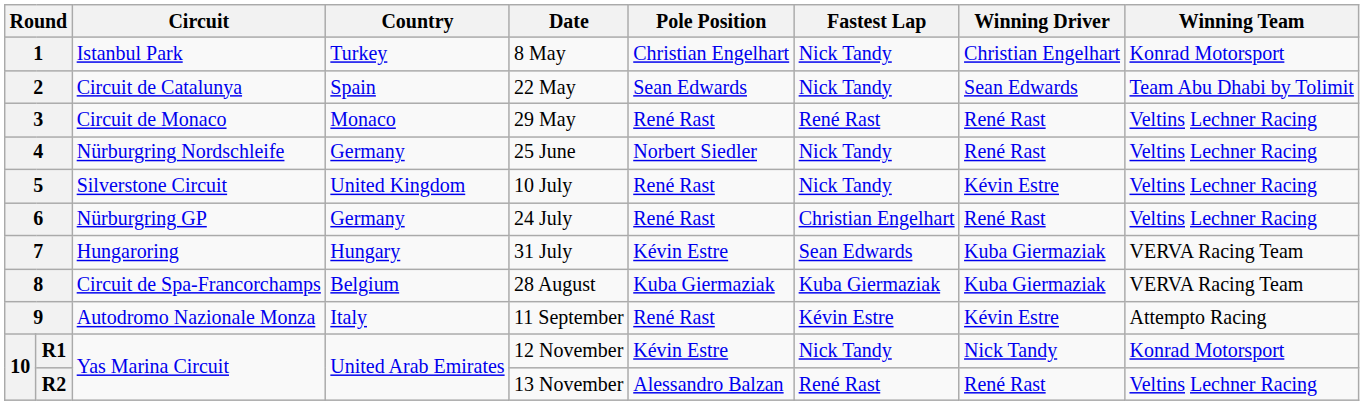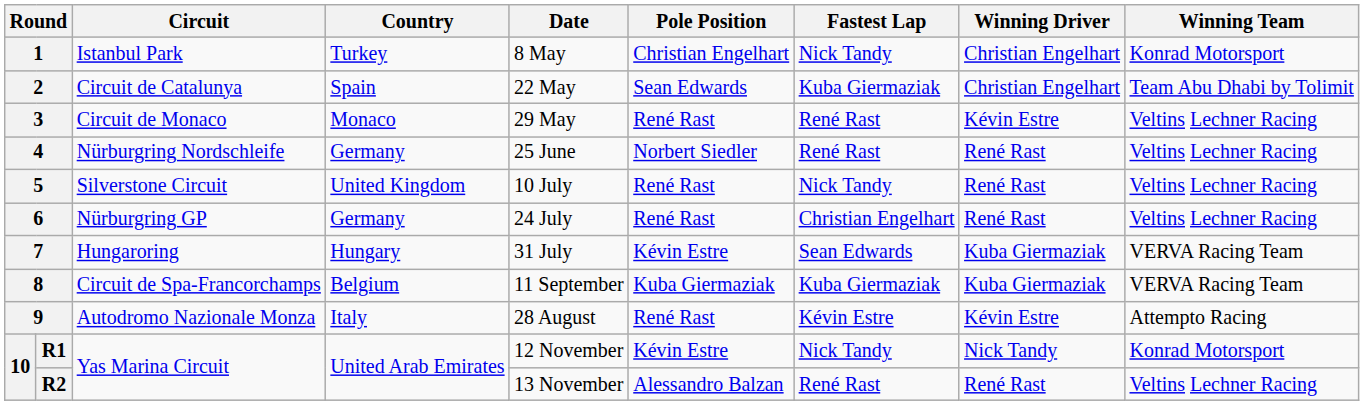2 | Fastest Lap: Nick Tandy -> Kuba Giermaziak
2 | Winning Driver: Sean Edwards -> Christian Engelhart
3 | Winning Driver: René Rast -> Kévin Estre
4 | Fastest Lap: Nick Tandy -> René Rast
5 | Winning Driver: Kévin Estre -> René Rast
8 | Date: 28 August -> 11 September
9 | Date: 11 September -> 28 August
